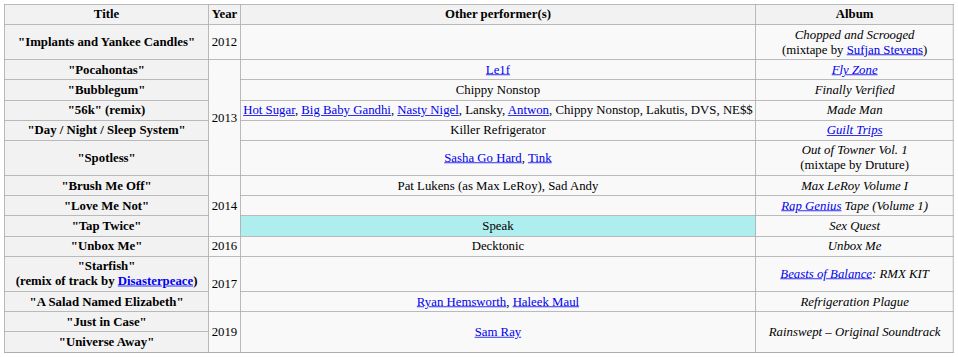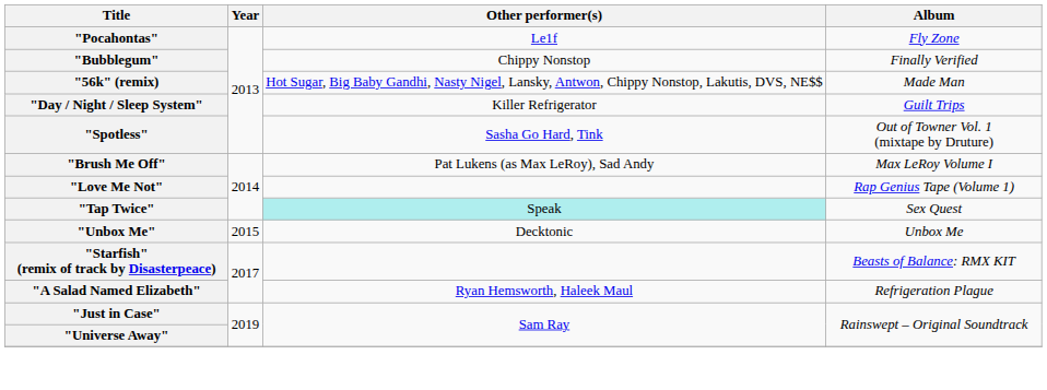- row: "Implants and Yankee Candles" | 2012 | Chopped and Scrooged (mixtape by Sufjan Stevens)
"Unbox Me" | Year: 2016 -> 2015
